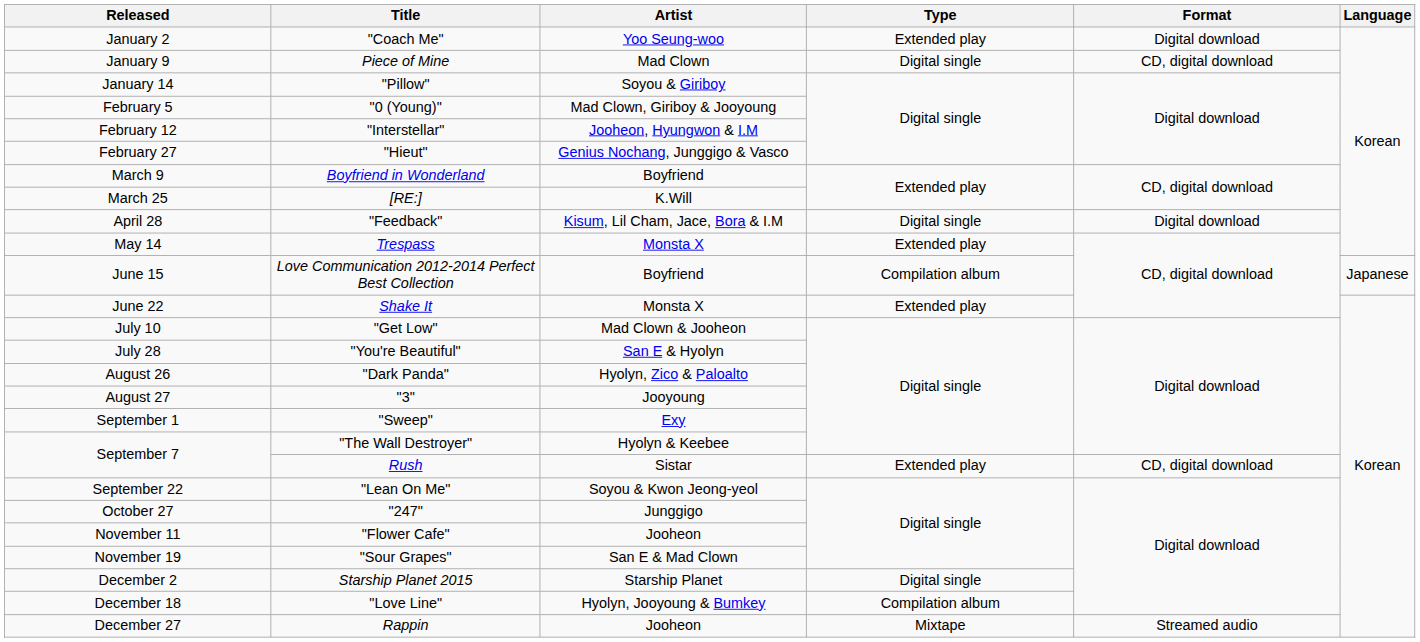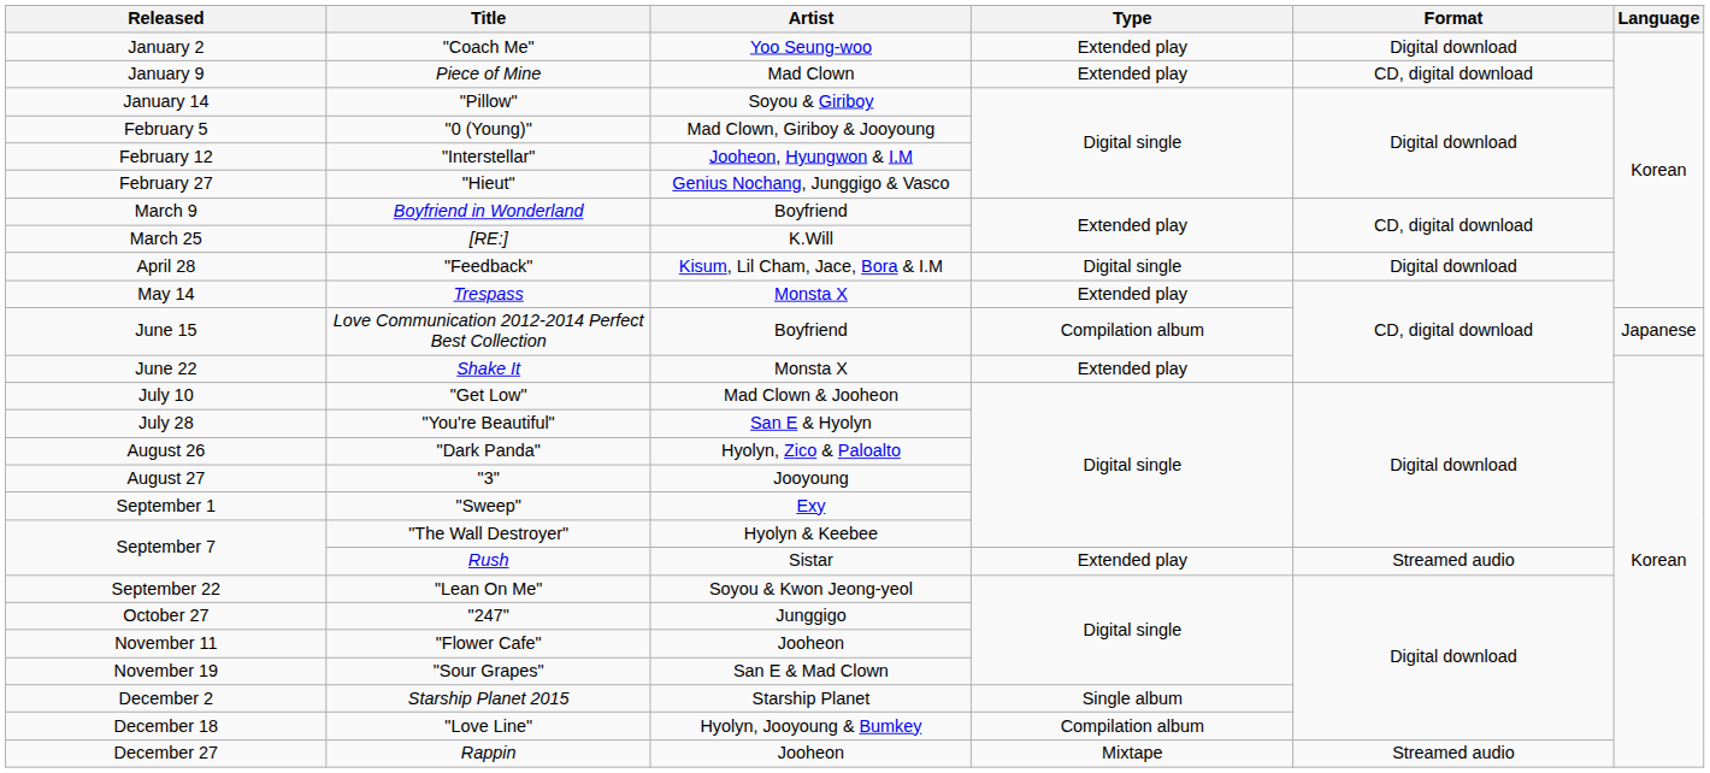Piece of Mine | Type: Digital single -> Extended play
Rush | Format: CD, digital download -> Streamed audio
Starship Planet 2015 | Type: Digital single -> Single album
